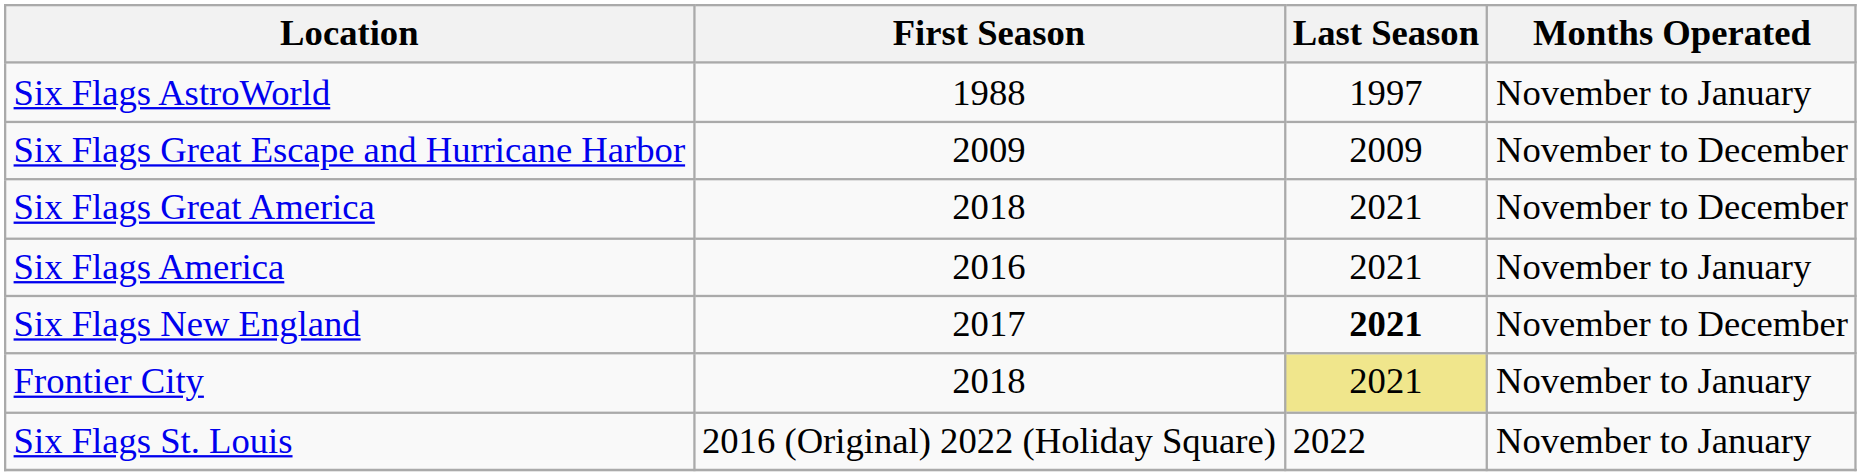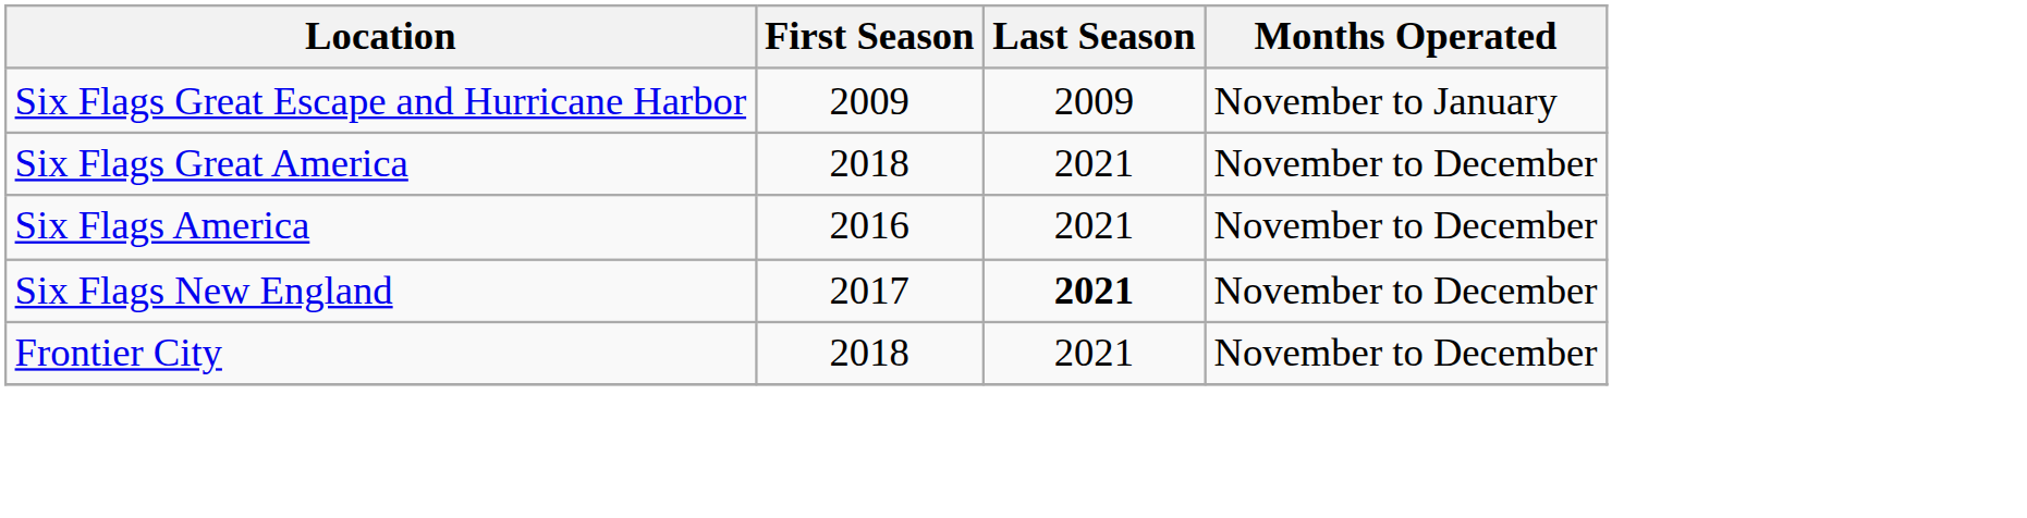- row: Six Flags AstroWorld | 1988 | 1997 | November to January
Six Flags Great Escape and Hurricane Harbor | Months Operated: November to December -> November to January
Six Flags America | Months Operated: November to January -> November to December
Frontier City | Last Season: khaki background -> no background
Frontier City | Months Operated: November to January -> November to December
- row: Six Flags St. Louis | 2016 (Original) 2022 (Holiday Square) | 2022 | November to January
